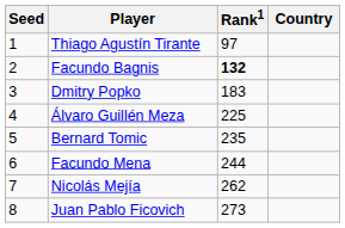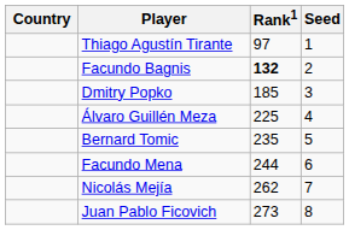columns swapped: Country <-> Seed
Dmitry Popko | Rank1: 183 -> 185
